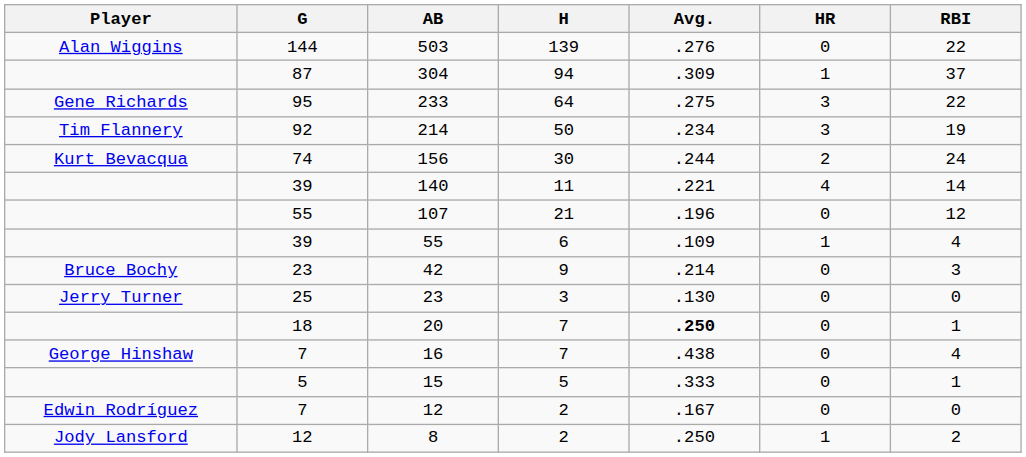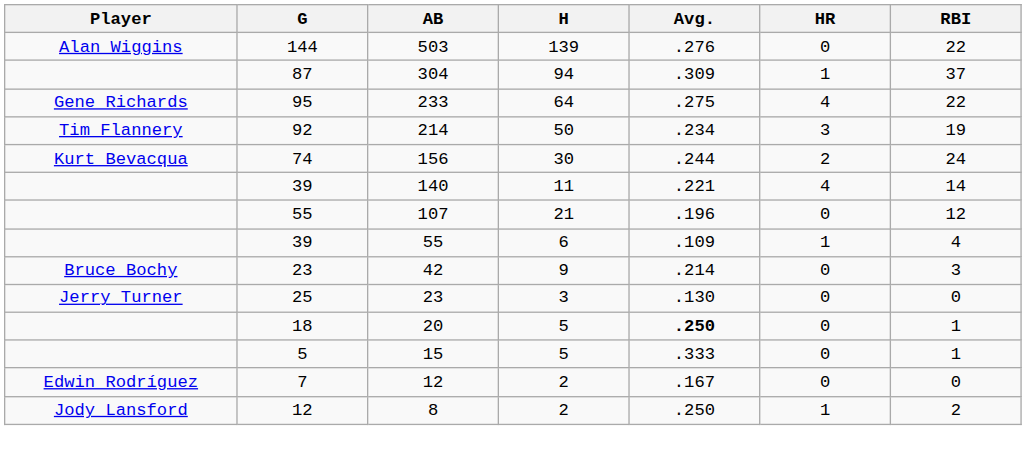233 | HR: 3 -> 4
20 | H: 7 -> 5
- row: George Hinshaw | 7 | 16 | 7 | .438 | 0 | 4
